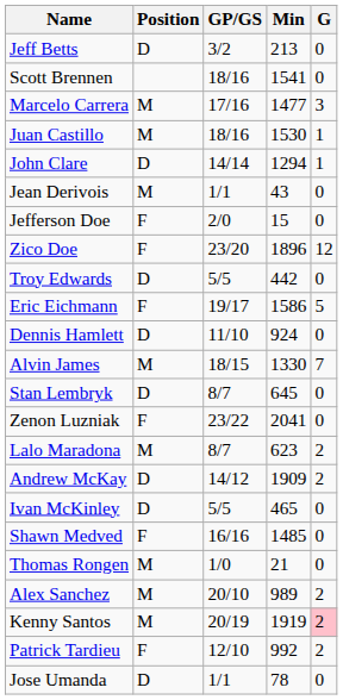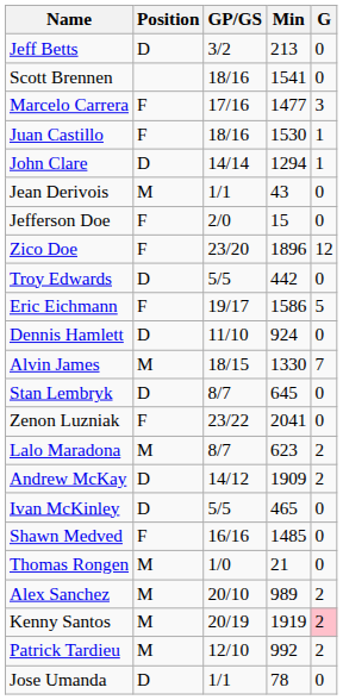Marcelo Carrera | Position: M -> F
Juan Castillo | Position: M -> F
Patrick Tardieu | Position: F -> M
